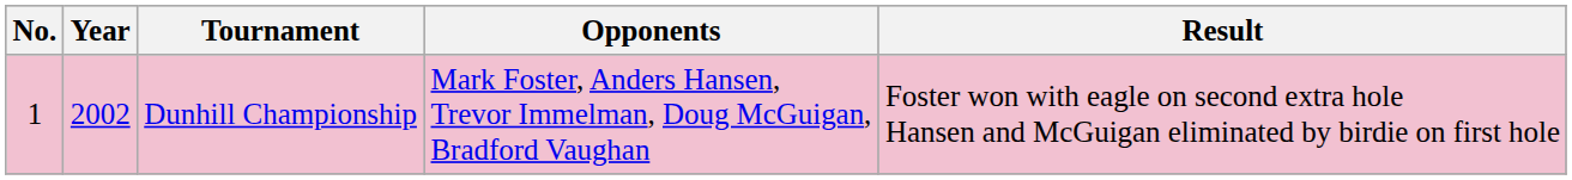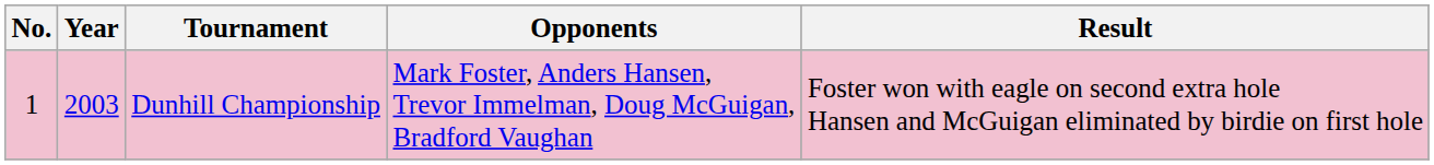Dunhill Championship | Year: 2002 -> 2003
